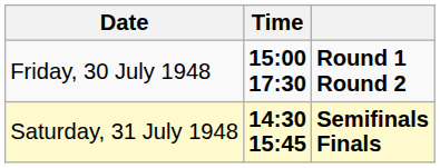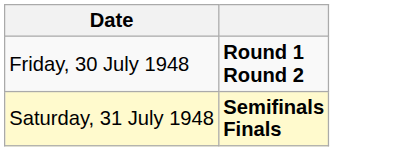- column: Time | 15:00 17:30 | 14:30 15:45
